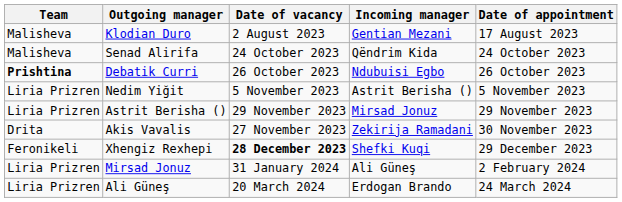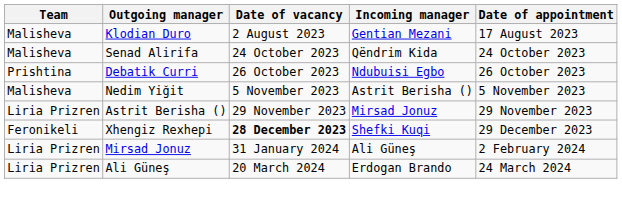Debatik Curri | Team: bold -> normal
Nedim Yiğit | Team: Liria Prizren -> Malisheva
- row: Drita | Akis Vavalis | 27 November 2023 | Zekirija Ramadani | 30 November 2023
